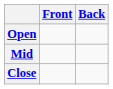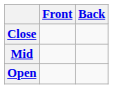rows swapped: Close <-> Open
